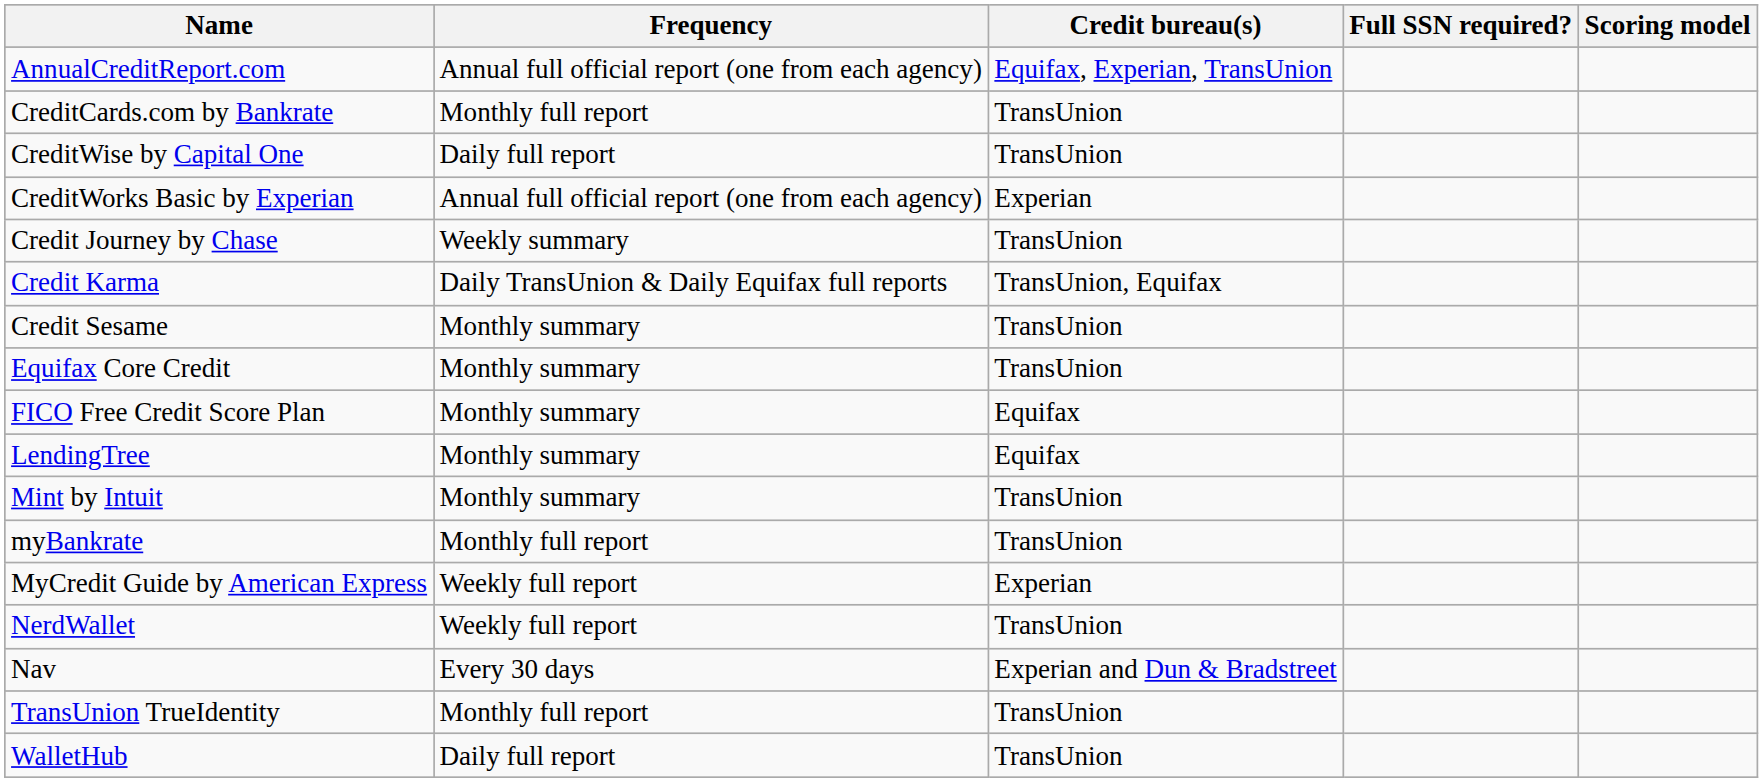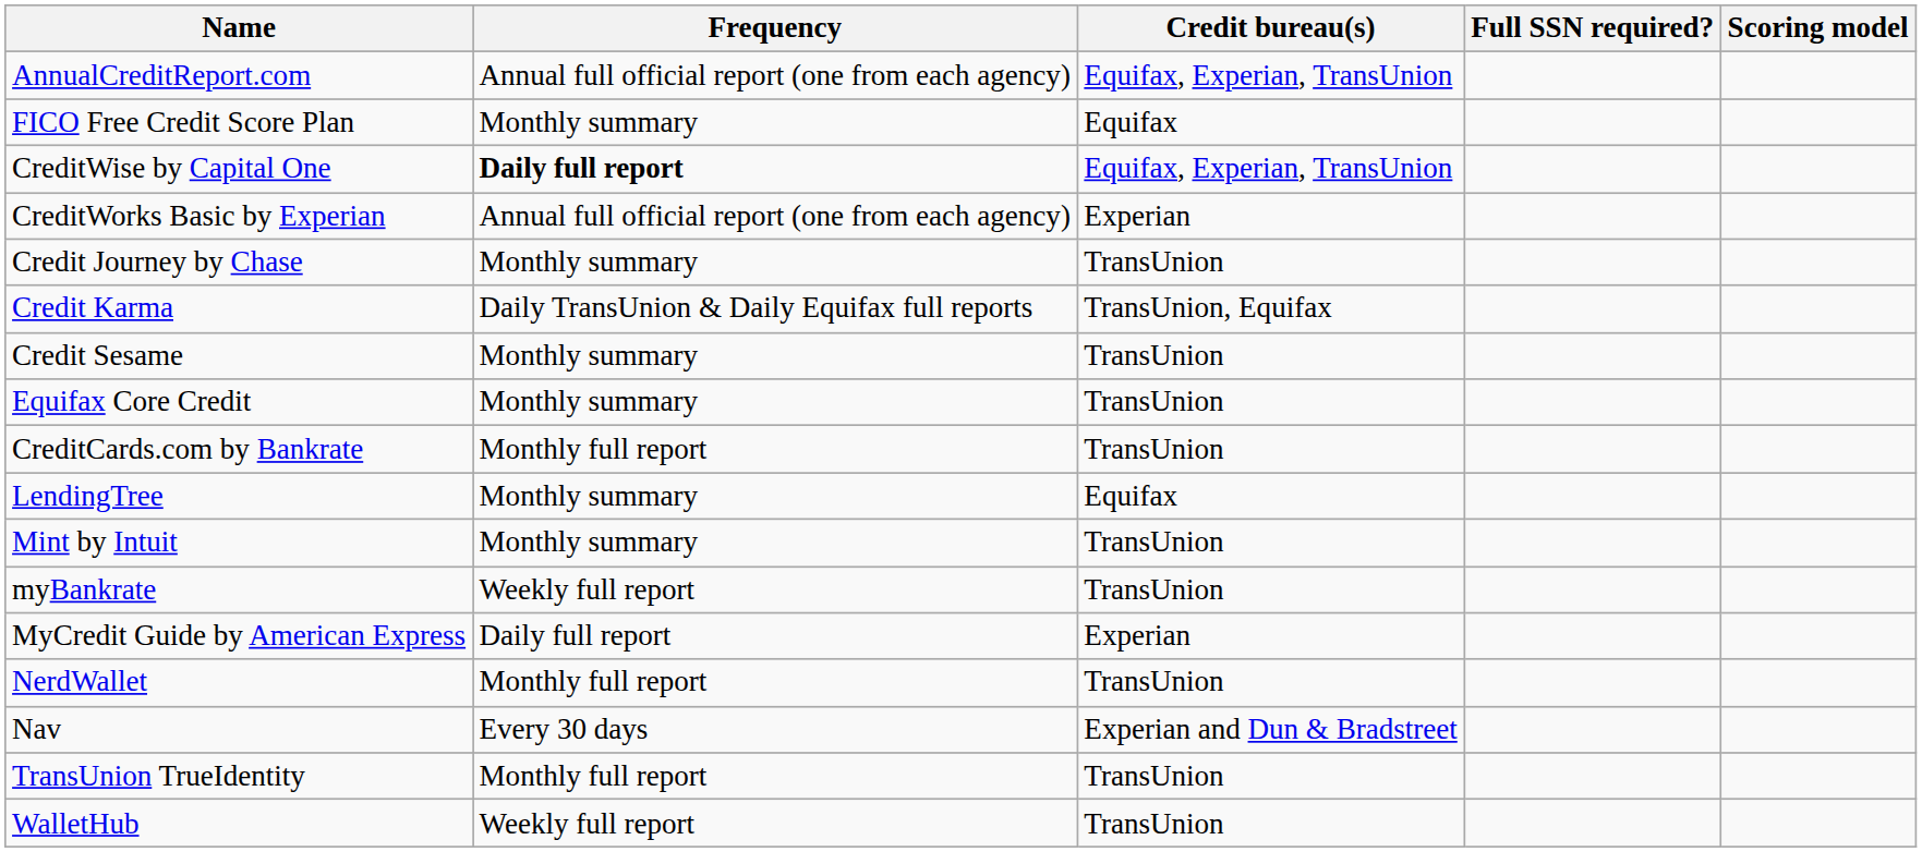rows swapped: CreditCards.com by Bankrate <-> FICO Free Credit Score Plan
CreditWise by Capital One | Frequency: normal -> bold
CreditWise by Capital One | Credit bureau(s): TransUnion -> Equifax, Experian, TransUnion
Credit Journey by Chase | Frequency: Weekly summary -> Monthly summary
myBankrate | Frequency: Monthly full report -> Weekly full report
MyCredit Guide by American Express | Frequency: Weekly full report -> Daily full report
NerdWallet | Frequency: Weekly full report -> Monthly full report
WalletHub | Frequency: Daily full report -> Weekly full report
